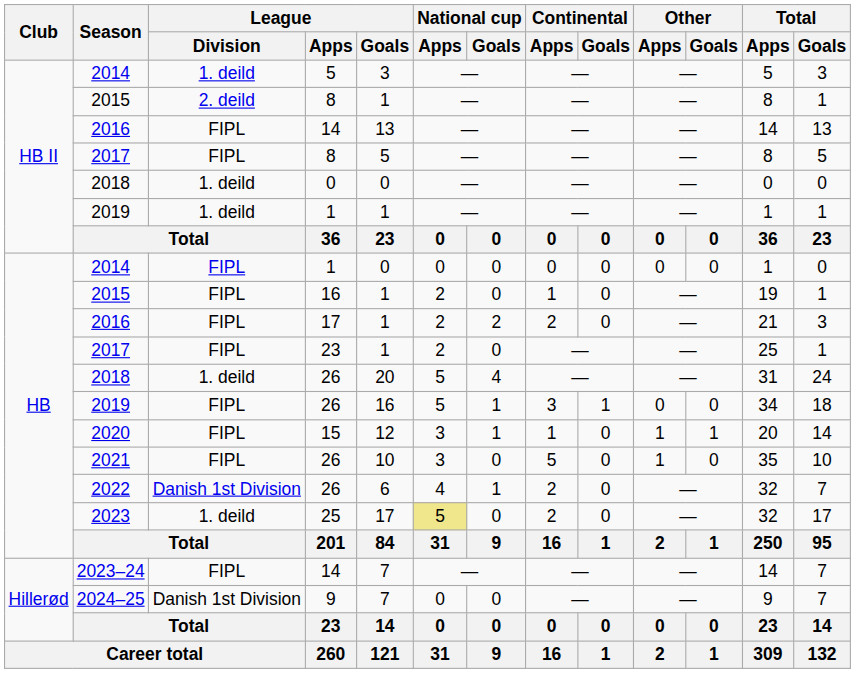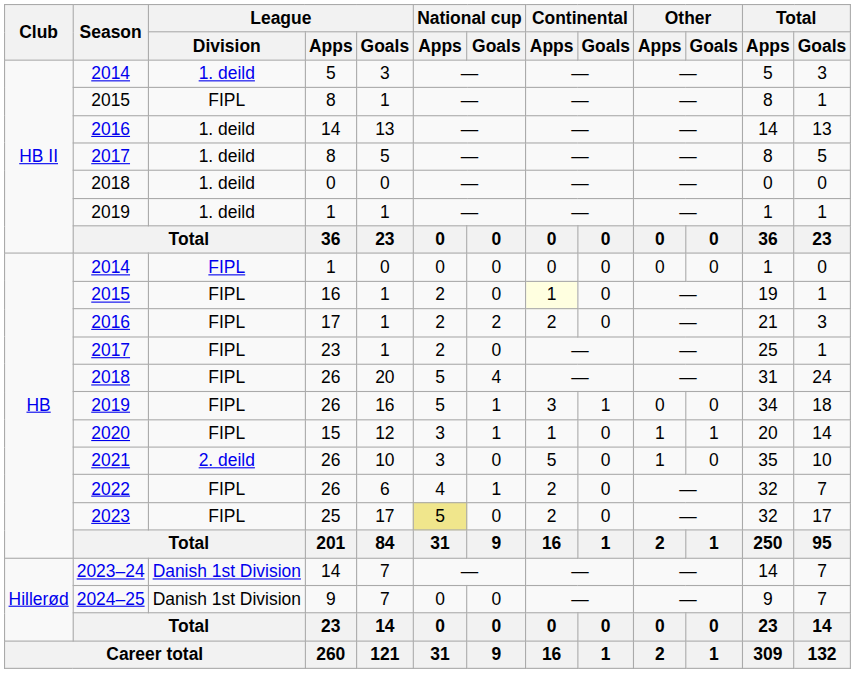2015 / 8 | League / Division: 2. deild -> FIPL
2016 / 14 | League / Division: FIPL -> 1. deild
2017 / 8 | League / Division: FIPL -> 1. deild
2015 / 16 | Continental / Apps: no background -> lightyellow background
2018 / 26 | League / Division: 1. deild -> FIPL
2021 | League / Division: FIPL -> 2. deild
2022 | League / Division: Danish 1st Division -> FIPL
2023 | League / Division: 1. deild -> FIPL
2023–24 | League / Division: FIPL -> Danish 1st Division
